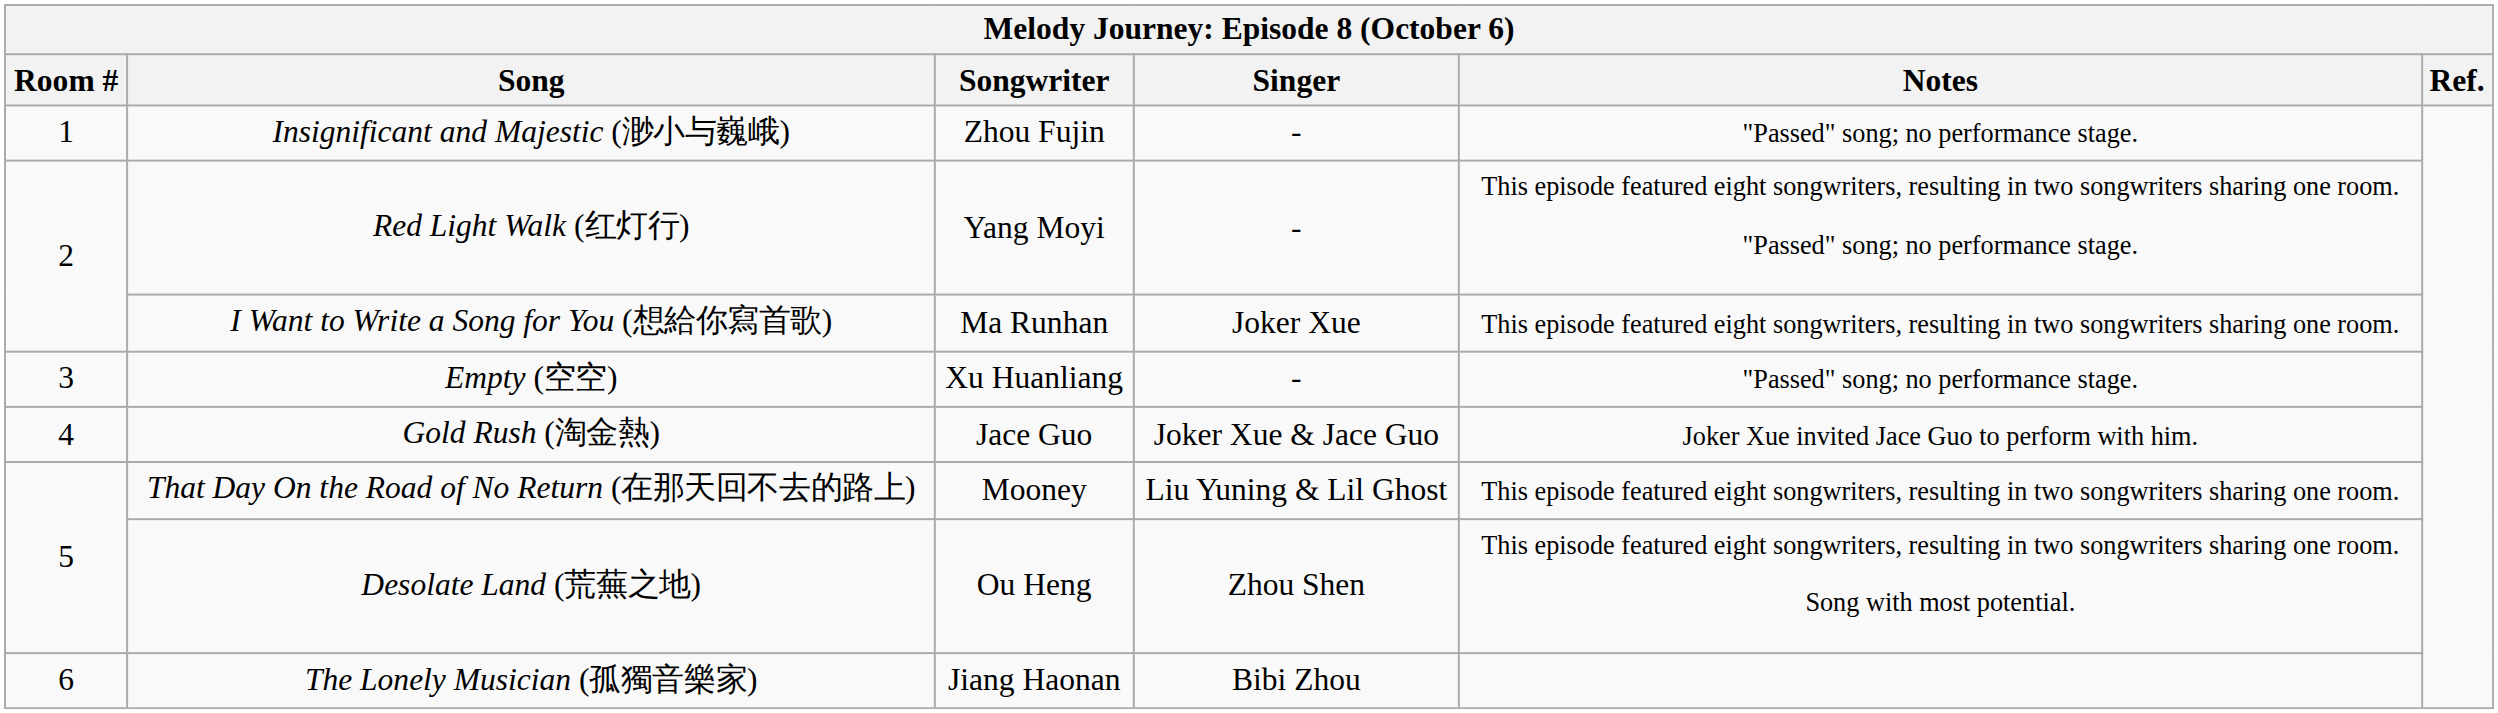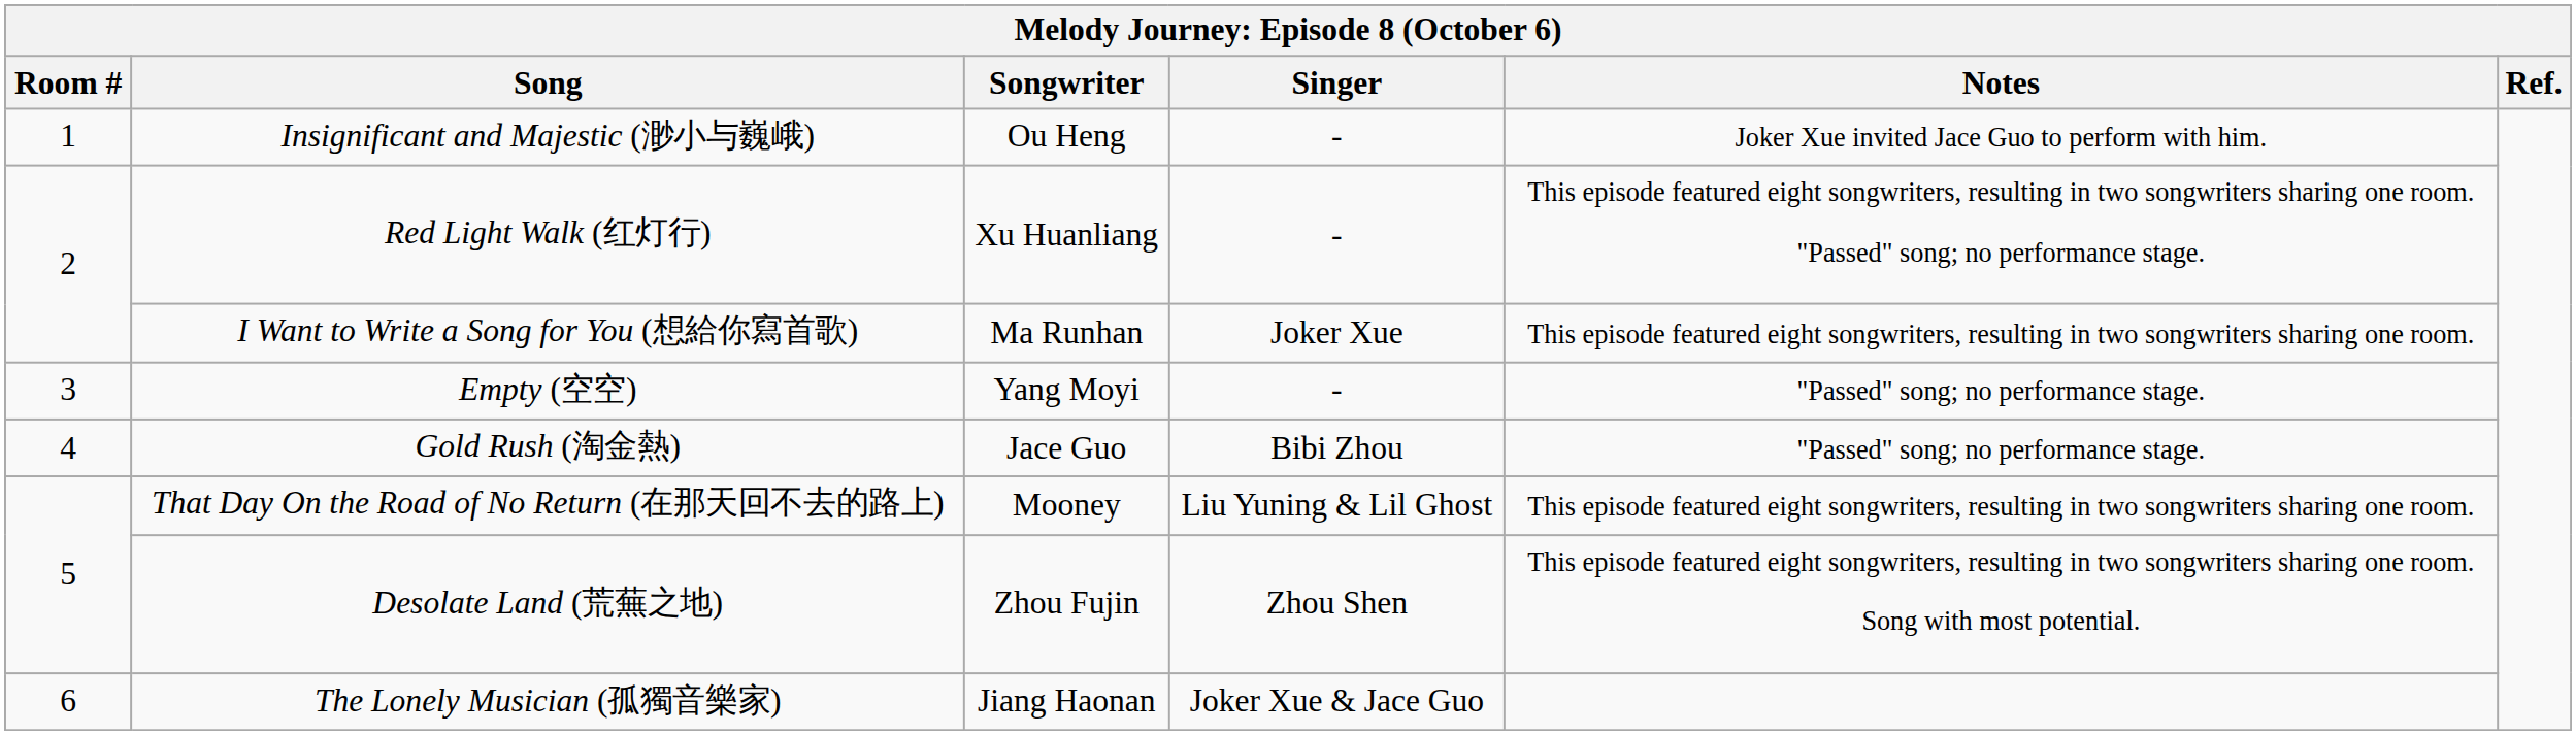Insignificant and Majestic (渺小与巍峨) | Songwriter: Zhou Fujin -> Ou Heng
Insignificant and Majestic (渺小与巍峨) | Notes: "Passed" song; no performance stage. -> Joker Xue invited Jace Guo to perform with him.
Red Light Walk (红灯行) | Songwriter: Yang Moyi -> Xu Huanliang
Empty (空空) | Songwriter: Xu Huanliang -> Yang Moyi
Gold Rush (淘金熱) | Singer: Joker Xue & Jace Guo -> Bibi Zhou
Gold Rush (淘金熱) | Notes: Joker Xue invited Jace Guo to perform with him. -> "Passed" song; no performance stage.
Desolate Land (荒蕪之地) | Songwriter: Ou Heng -> Zhou Fujin
The Lonely Musician (孤獨音樂家) | Singer: Bibi Zhou -> Joker Xue & Jace Guo
